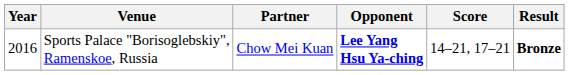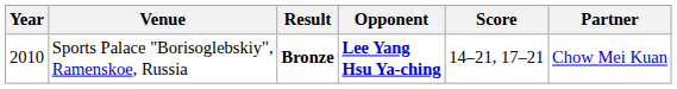columns swapped: Partner <-> Result
Sports Palace "Borisoglebskiy", Ramenskoe, Russia | Year: 2016 -> 2010
